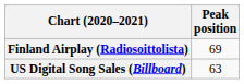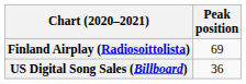US Digital Song Sales (Billboard) | Peak position: 63 -> 36
